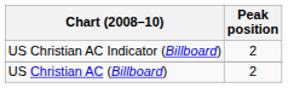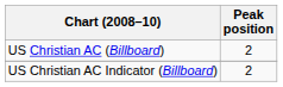rows swapped: US Christian AC (Billboard) <-> US Christian AC Indicator (Billboard)
